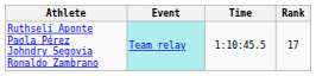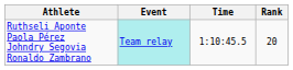Ruthseli Aponte Paola Pérez Johndry Segovia Ronaldo Zambrano | Rank: 17 -> 20
